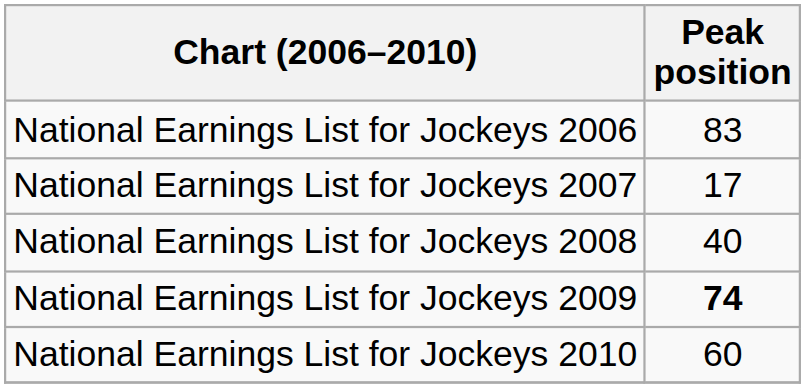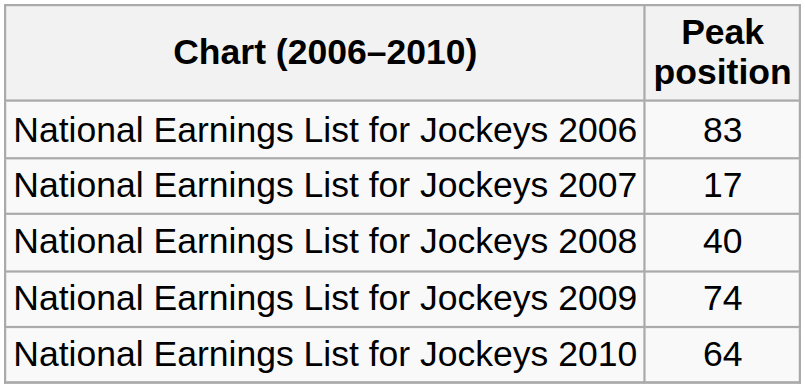National Earnings List for Jockeys 2009 | Peak position: bold -> normal
National Earnings List for Jockeys 2010 | Peak position: 60 -> 64
